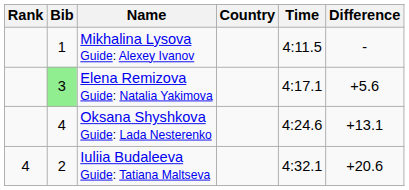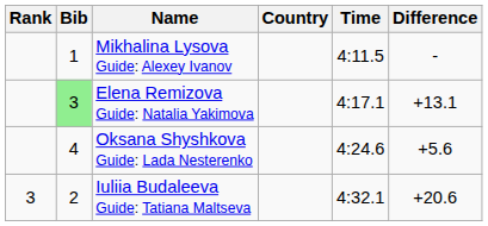Elena Remizova Guide: Natalia Yakimova | Difference: +5.6 -> +13.1
Oksana Shyshkova Guide: Lada Nesterenko | Difference: +13.1 -> +5.6
Iuliia Budaleeva Guide: Tatiana Maltseva | Rank: 4 -> 3
